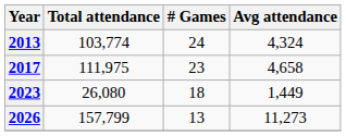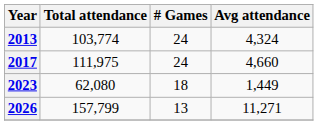2017 | # Games: 23 -> 24
2017 | Avg attendance: 4,658 -> 4,660
2023 | Total attendance: 26,080 -> 62,080
2026 | Avg attendance: 11,273 -> 11,271
